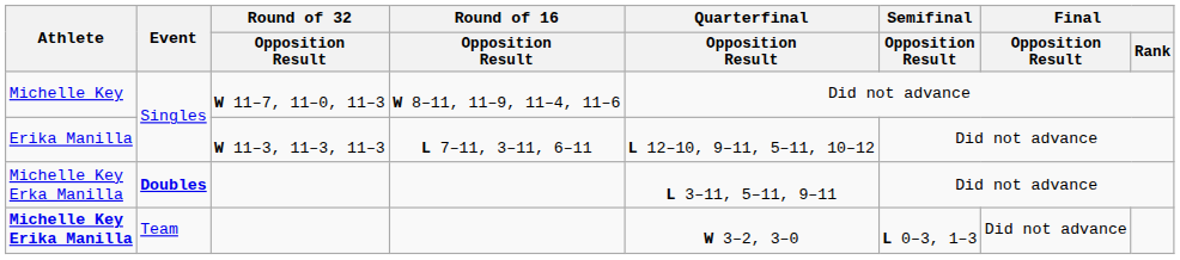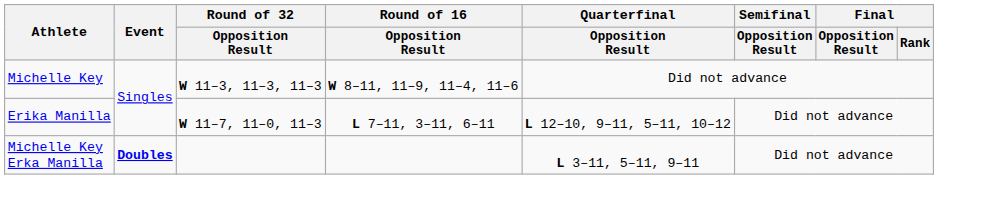Michelle Key | Round of 32 / Opposition Result: W 11–7, 11–0, 11–3 -> W 11–3, 11–3, 11–3
Erika Manilla | Round of 32 / Opposition Result: W 11–3, 11–3, 11–3 -> W 11–7, 11–0, 11–3
- row: Michelle Key Erika Manilla | Team | W 3–2, 3–0 | L 0–3, 1–3 | Did not advance
